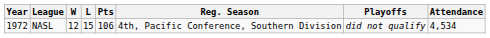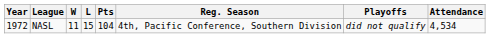NASL | W: 12 -> 11
NASL | Pts: 106 -> 104
